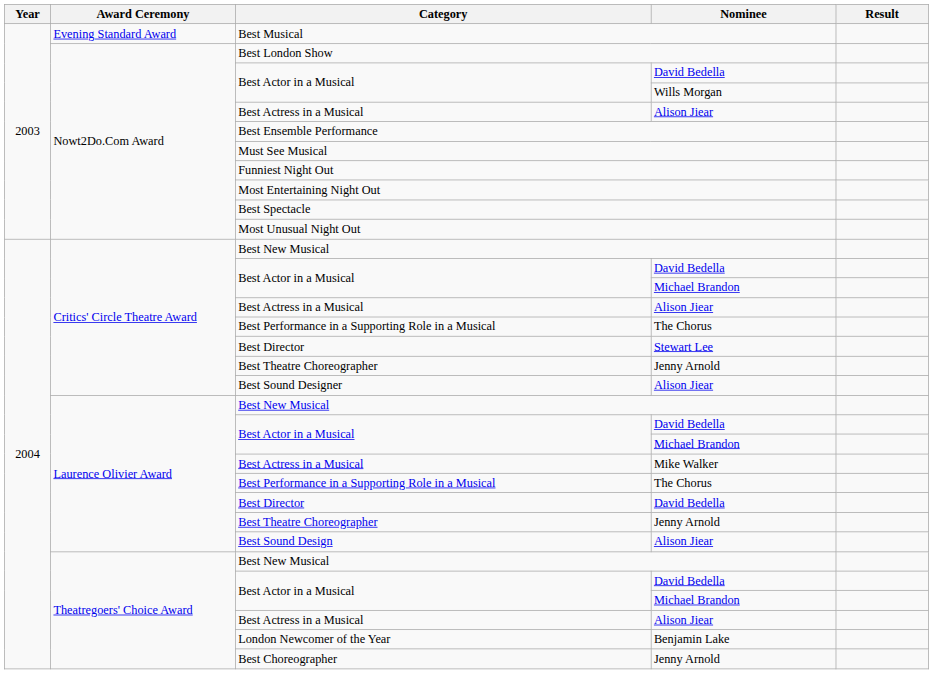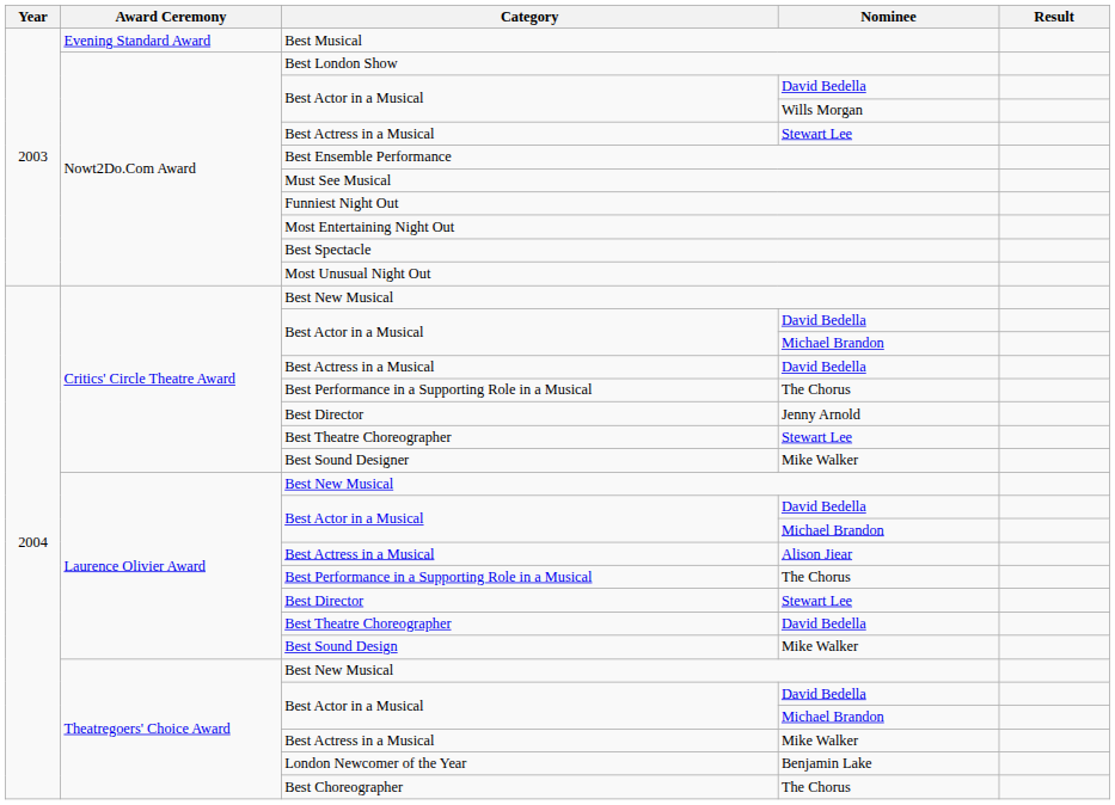Nowt2Do.Com Award / Best Actress in a Musical | Nominee: Alison Jiear -> Stewart Lee
Critics' Circle Theatre Award / Best Actress in a Musical | Nominee: Alison Jiear -> David Bedella
Critics' Circle Theatre Award / Best Director | Nominee: Stewart Lee -> Jenny Arnold
Critics' Circle Theatre Award / Best Theatre Choreographer | Nominee: Jenny Arnold -> Stewart Lee
Best Sound Designer | Nominee: Alison Jiear -> Mike Walker
Laurence Olivier Award / Best Actress in a Musical | Nominee: Mike Walker -> Alison Jiear
Laurence Olivier Award / Best Director | Nominee: David Bedella -> Stewart Lee
Laurence Olivier Award / Best Theatre Choreographer | Nominee: Jenny Arnold -> David Bedella
Best Sound Design | Nominee: Alison Jiear -> Mike Walker
Theatregoers' Choice Award / Best Actress in a Musical | Nominee: Alison Jiear -> Mike Walker
Best Choreographer | Nominee: Jenny Arnold -> The Chorus
